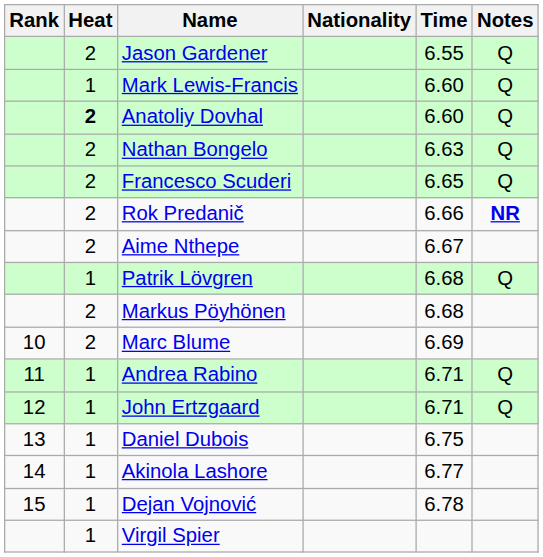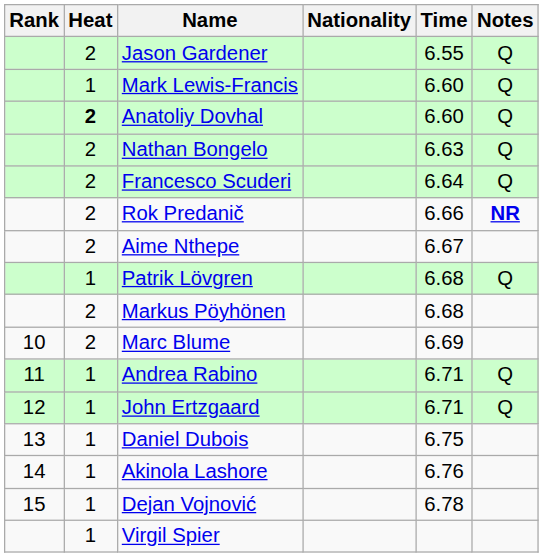Francesco Scuderi | Time: 6.65 -> 6.64
Akinola Lashore | Time: 6.77 -> 6.76
